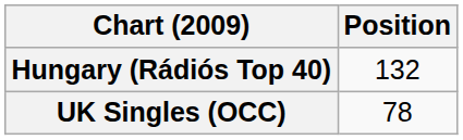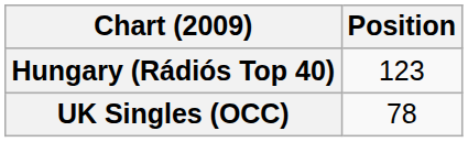Hungary (Rádiós Top 40) | Position: 132 -> 123
